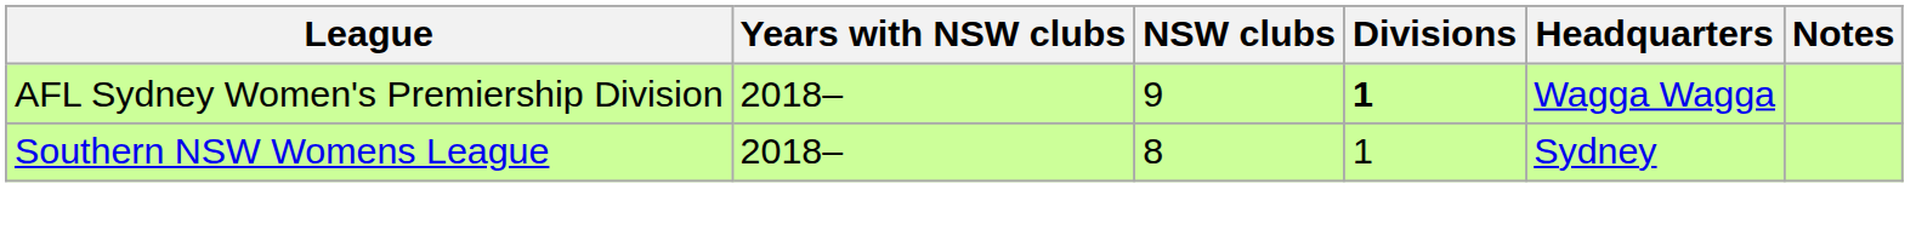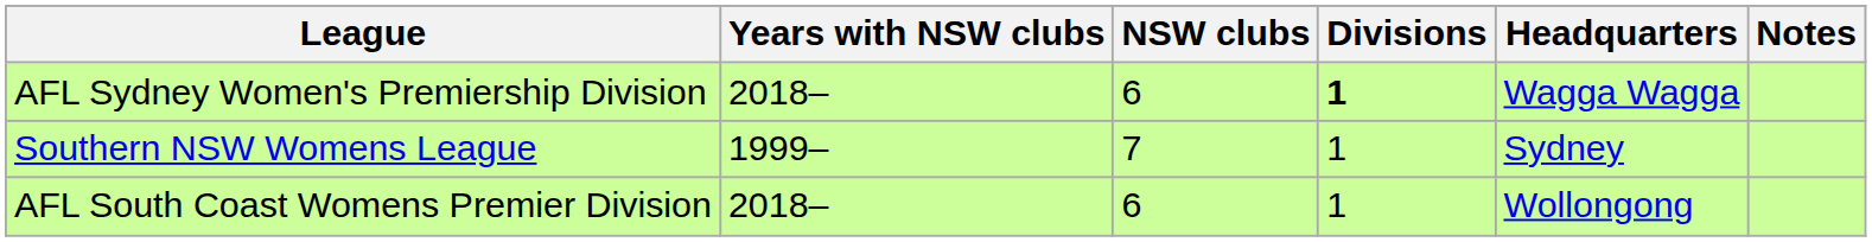AFL Sydney Women's Premiership Division | NSW clubs: 9 -> 6
Southern NSW Womens League | Years with NSW clubs: 2018– -> 1999–
Southern NSW Womens League | NSW clubs: 8 -> 7
+ row: AFL South Coast Womens Premier Division | 2018– | 6 | 1 | Wollongong
